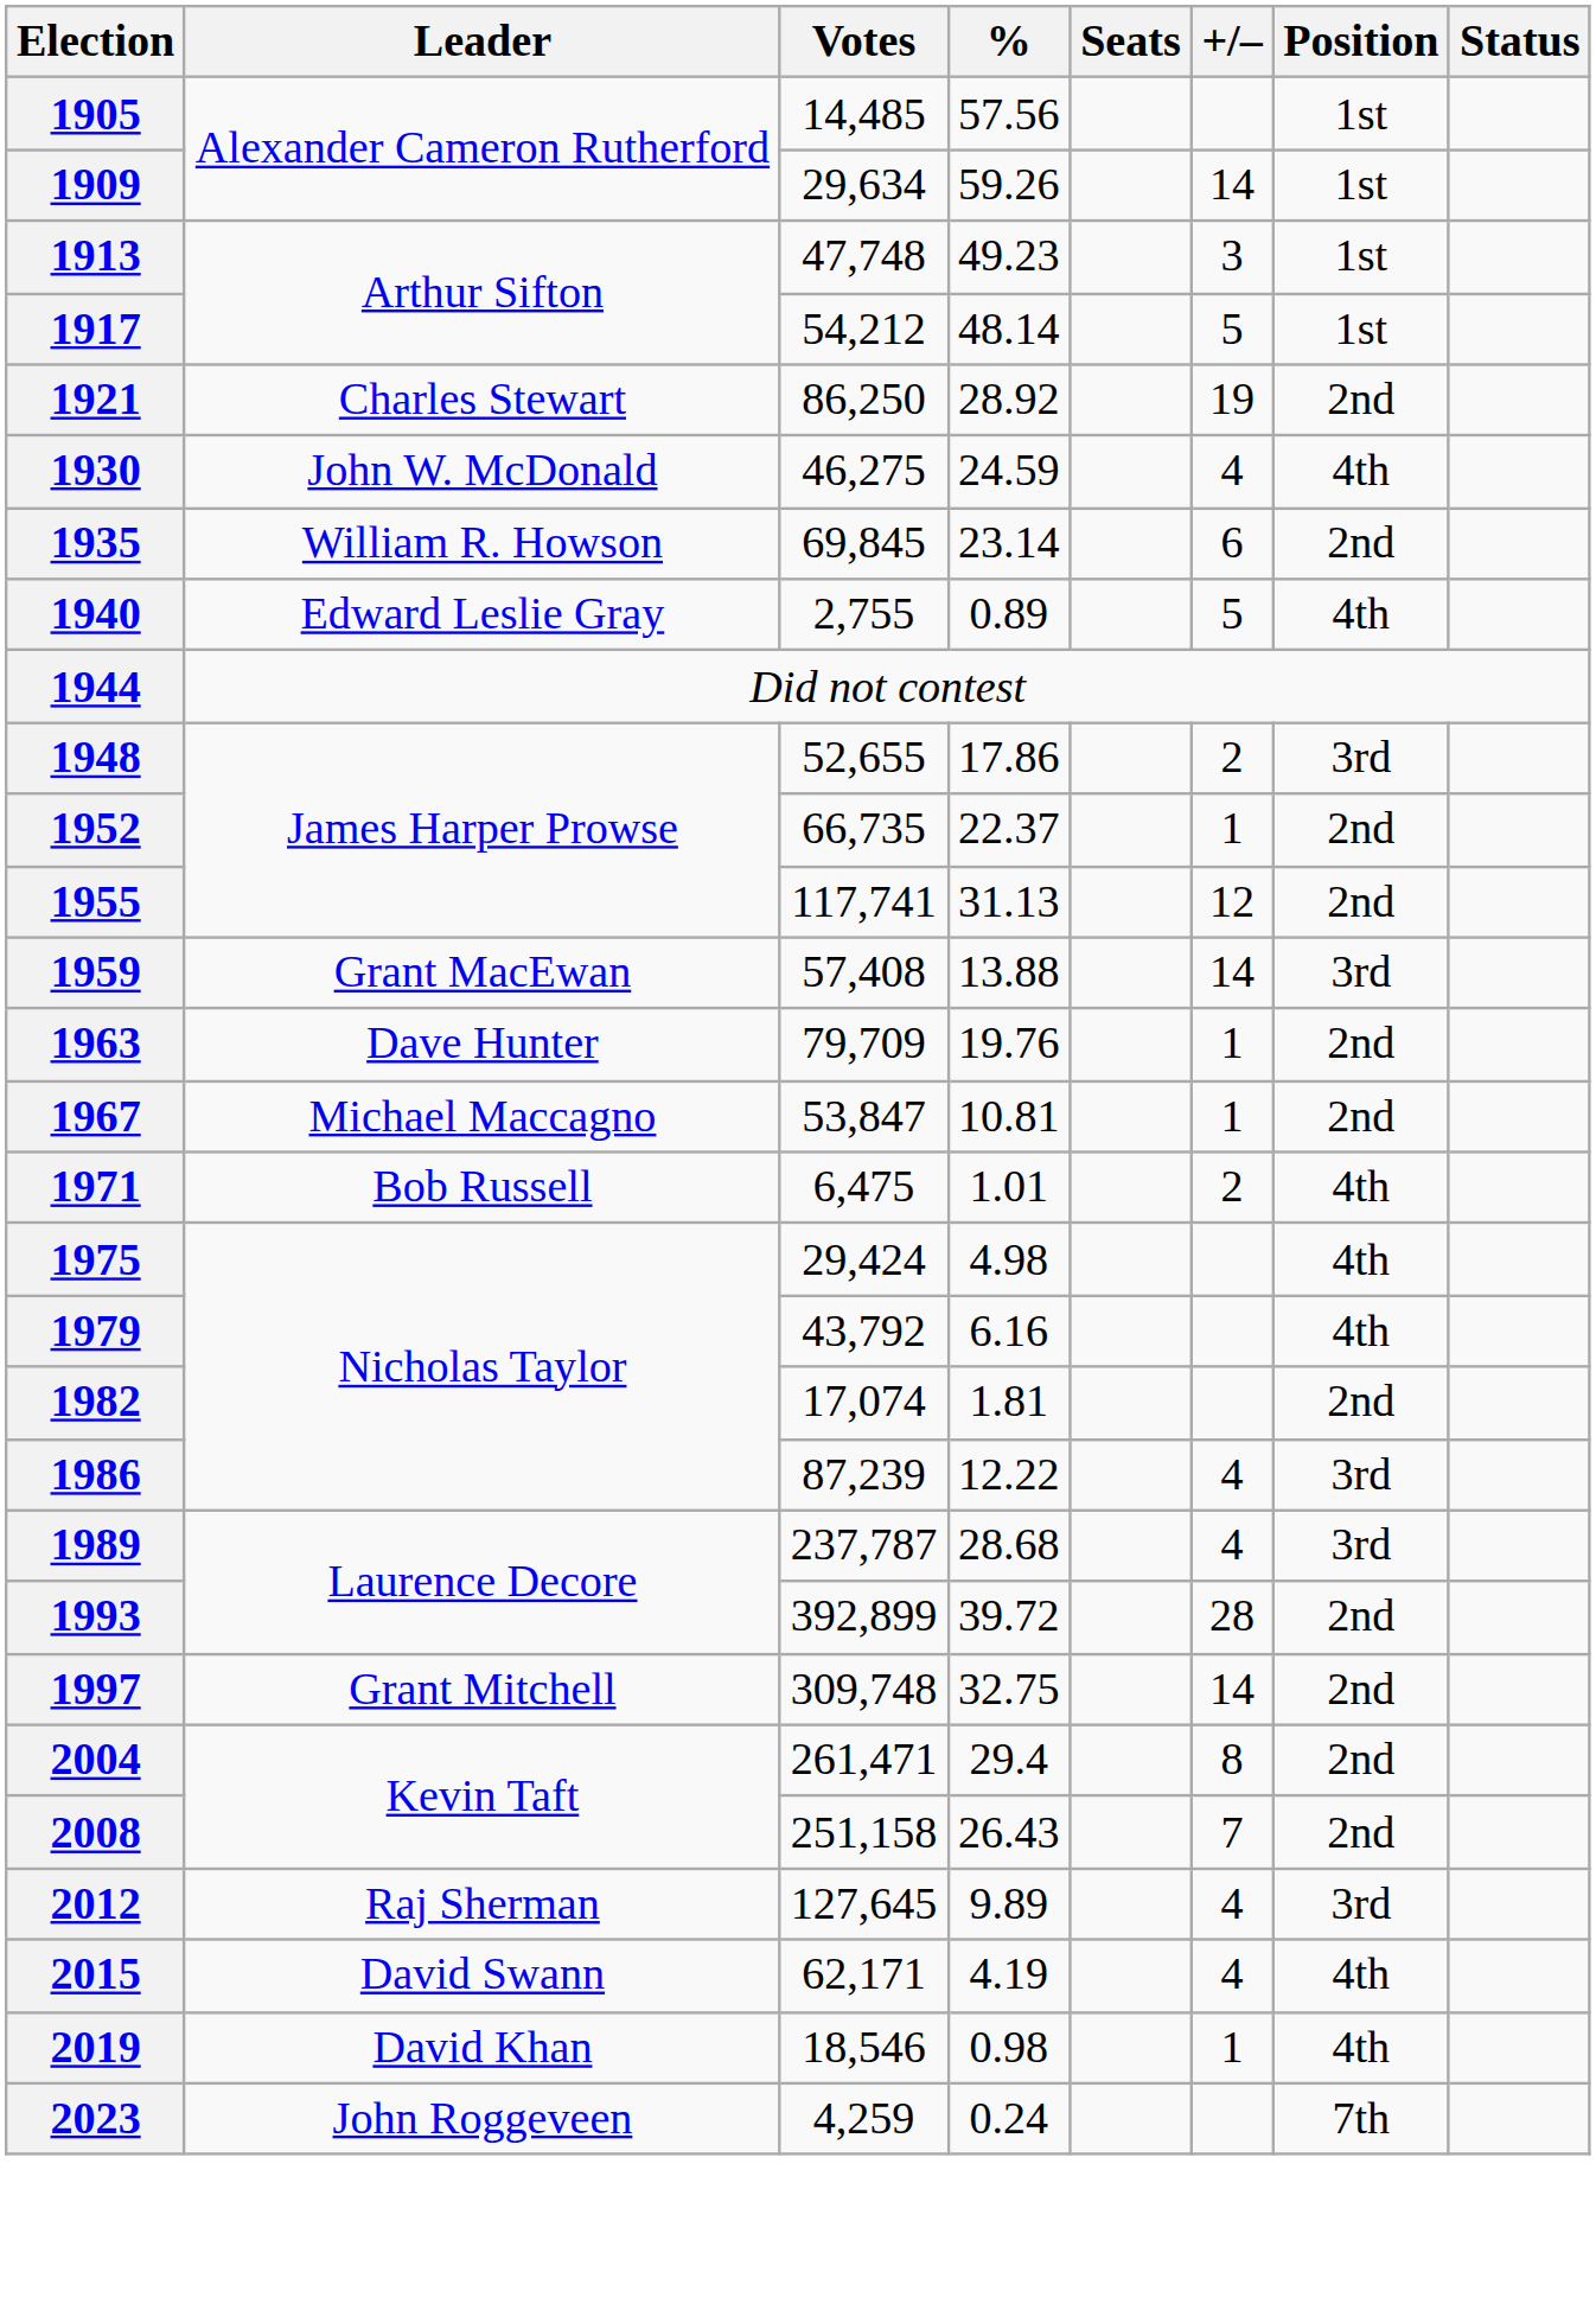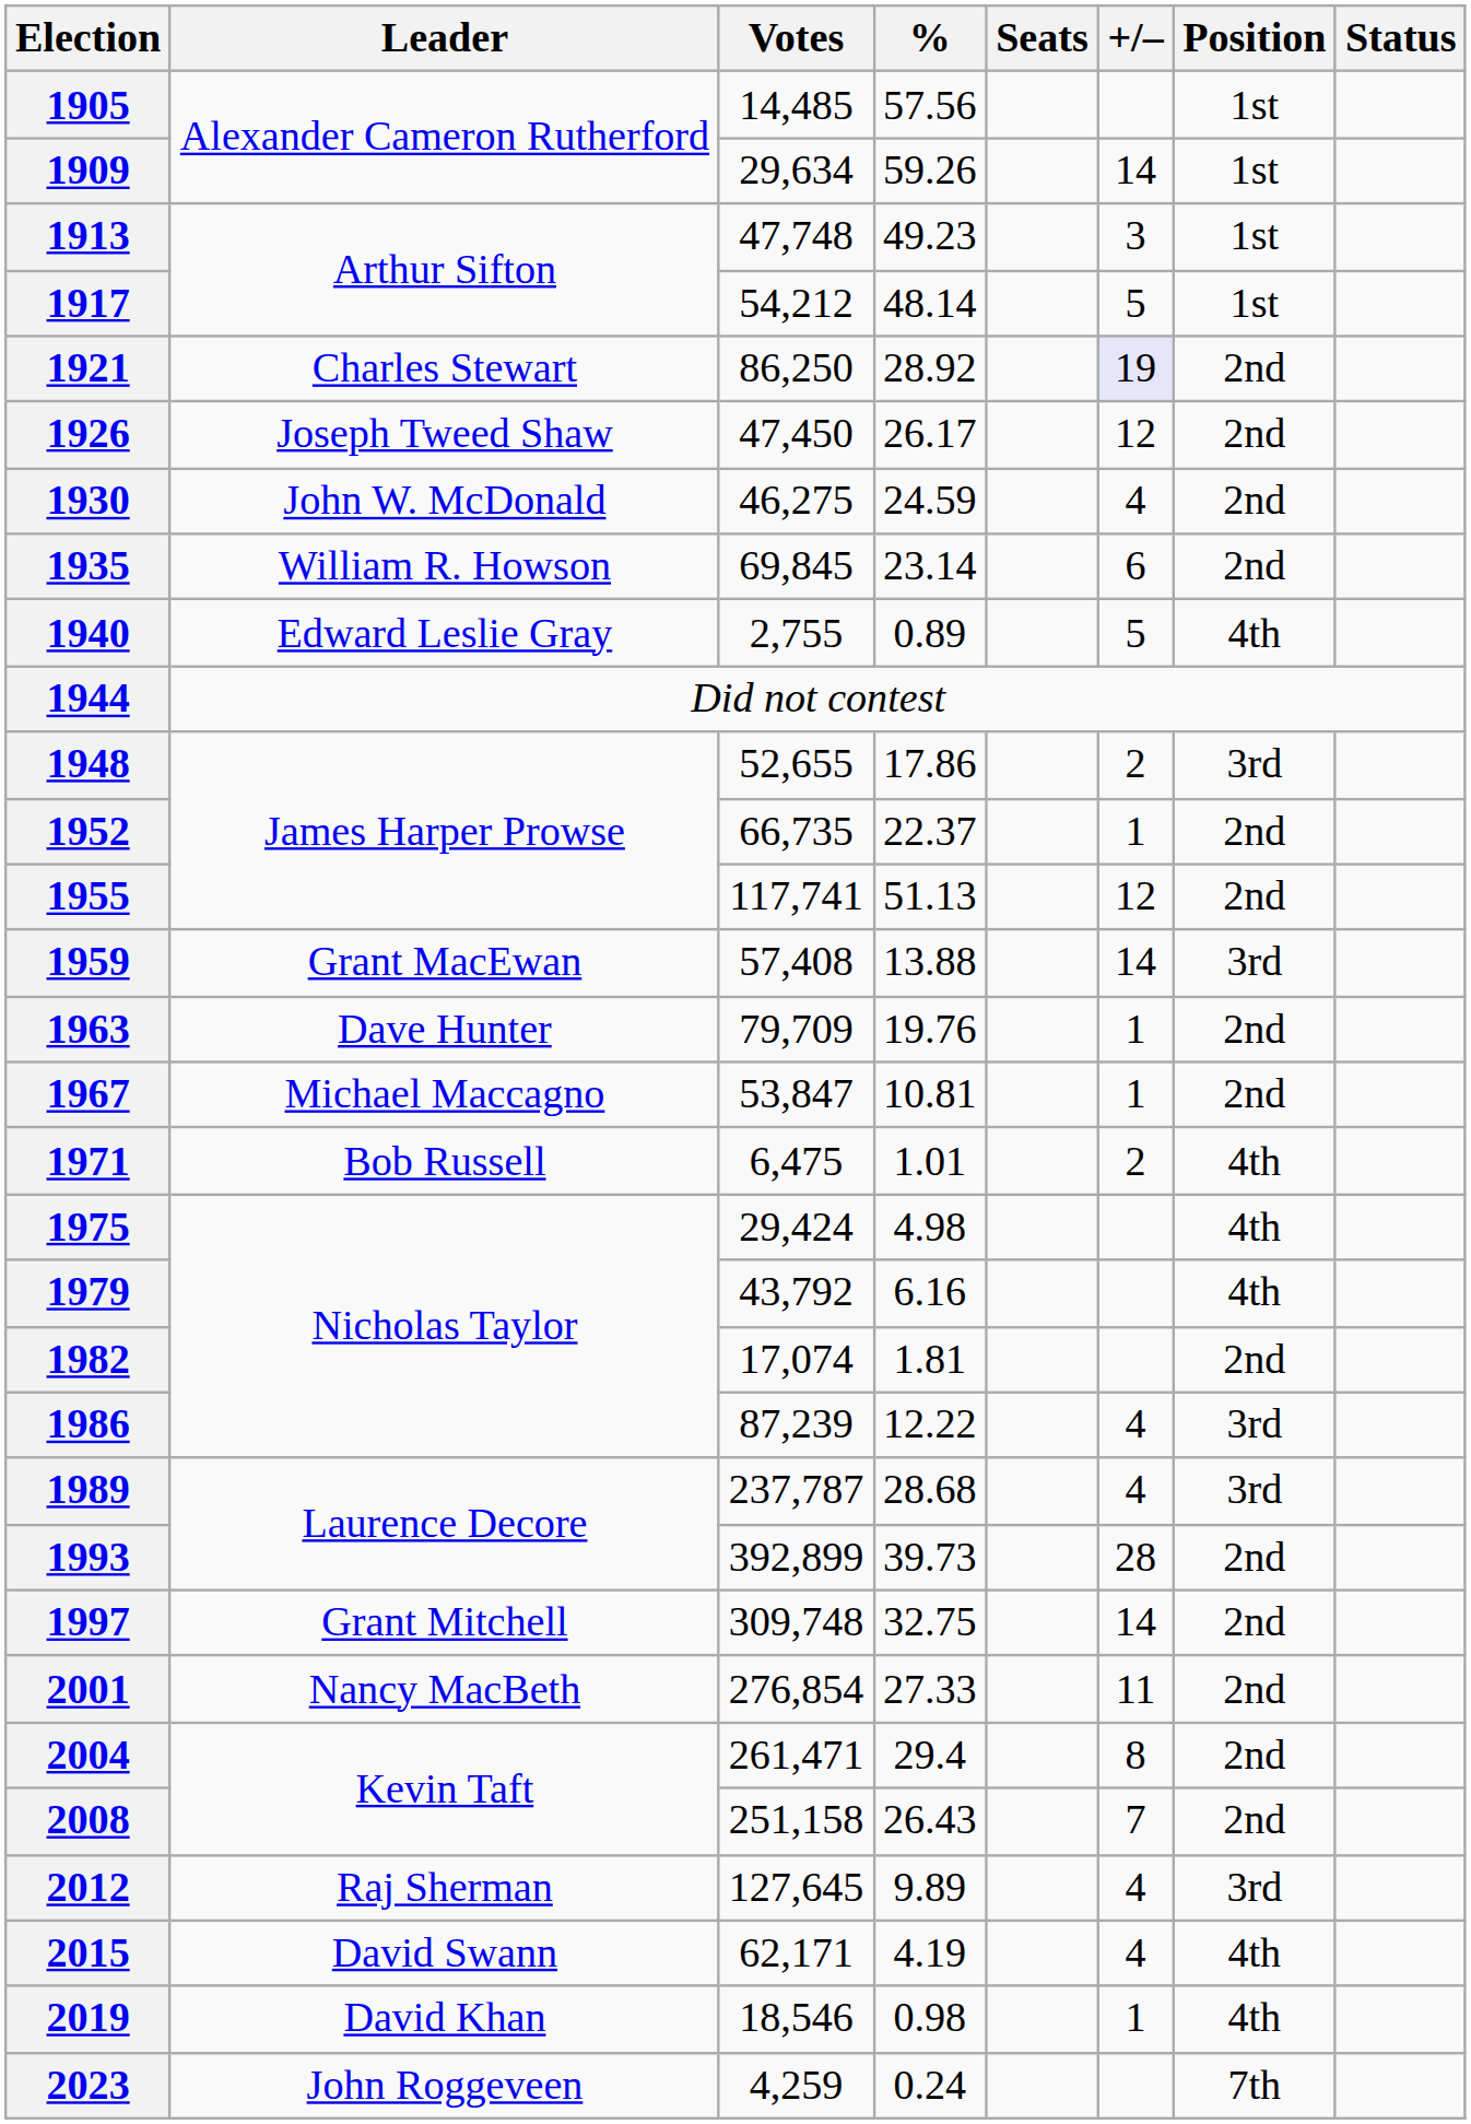1921 | +/–: no background -> lavender background
+ row: 1926 | Joseph Tweed Shaw | 47,450 | 26.17 | 12 | 2nd
1930 | Position: 4th -> 2nd
1955 | %: 31.13 -> 51.13
1993 | %: 39.72 -> 39.73
+ row: 2001 | Nancy MacBeth | 276,854 | 27.33 | 11 | 2nd
